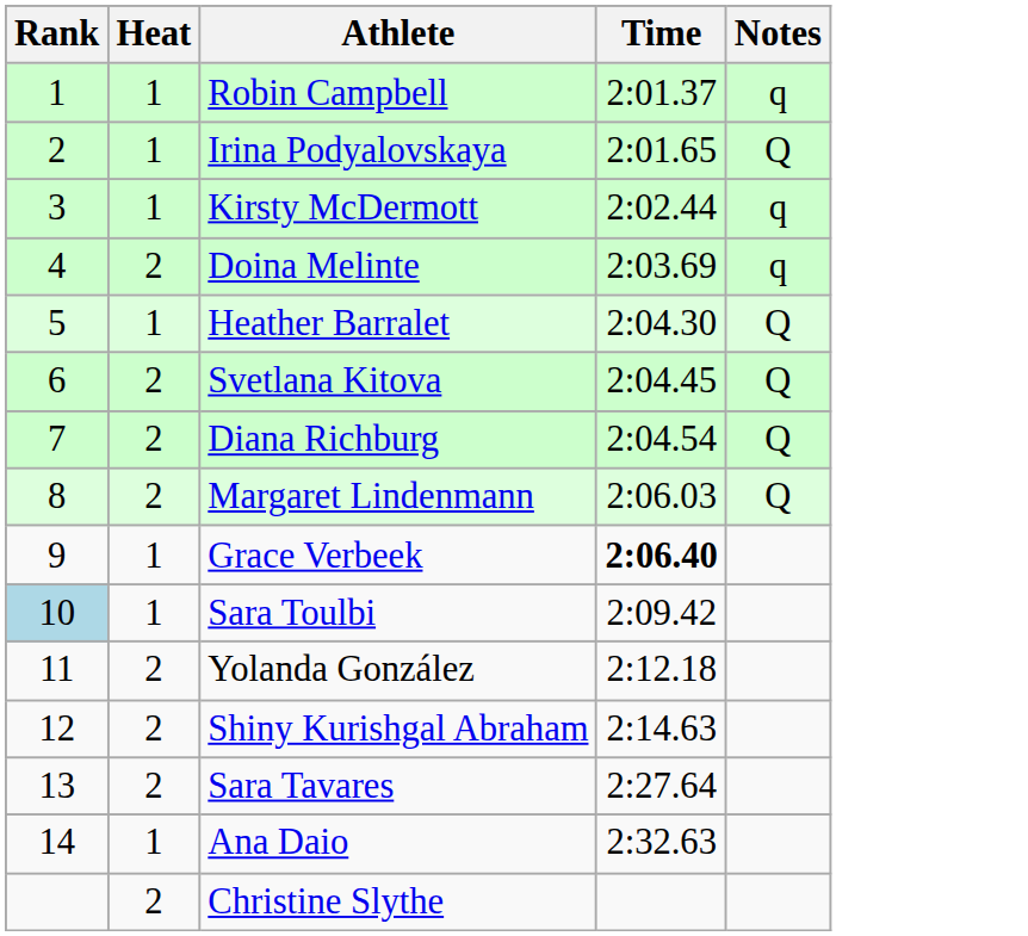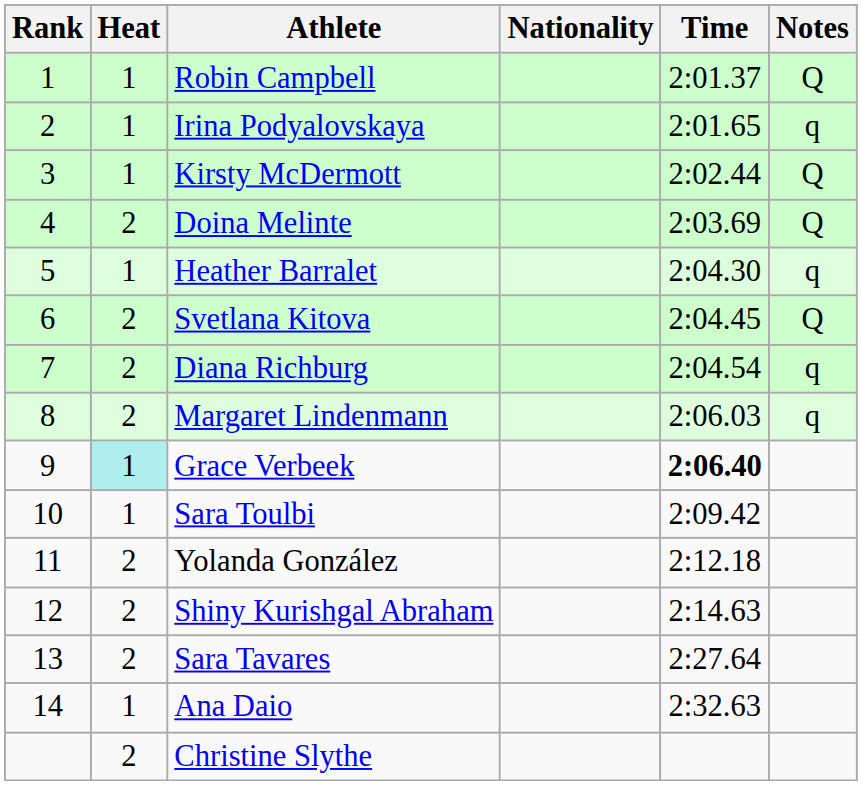+ column: Nationality
Robin Campbell | Notes: q -> Q
Irina Podyalovskaya | Notes: Q -> q
Kirsty McDermott | Notes: q -> Q
Doina Melinte | Notes: q -> Q
Heather Barralet | Notes: Q -> q
Diana Richburg | Notes: Q -> q
Margaret Lindenmann | Notes: Q -> q
Grace Verbeek | Heat: no background -> paleturquoise background
Sara Toulbi | Rank: lightblue background -> no background
